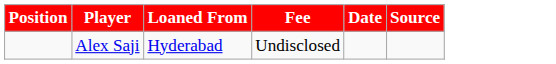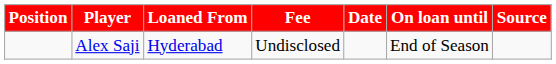+ column: On loan until | End of Season
